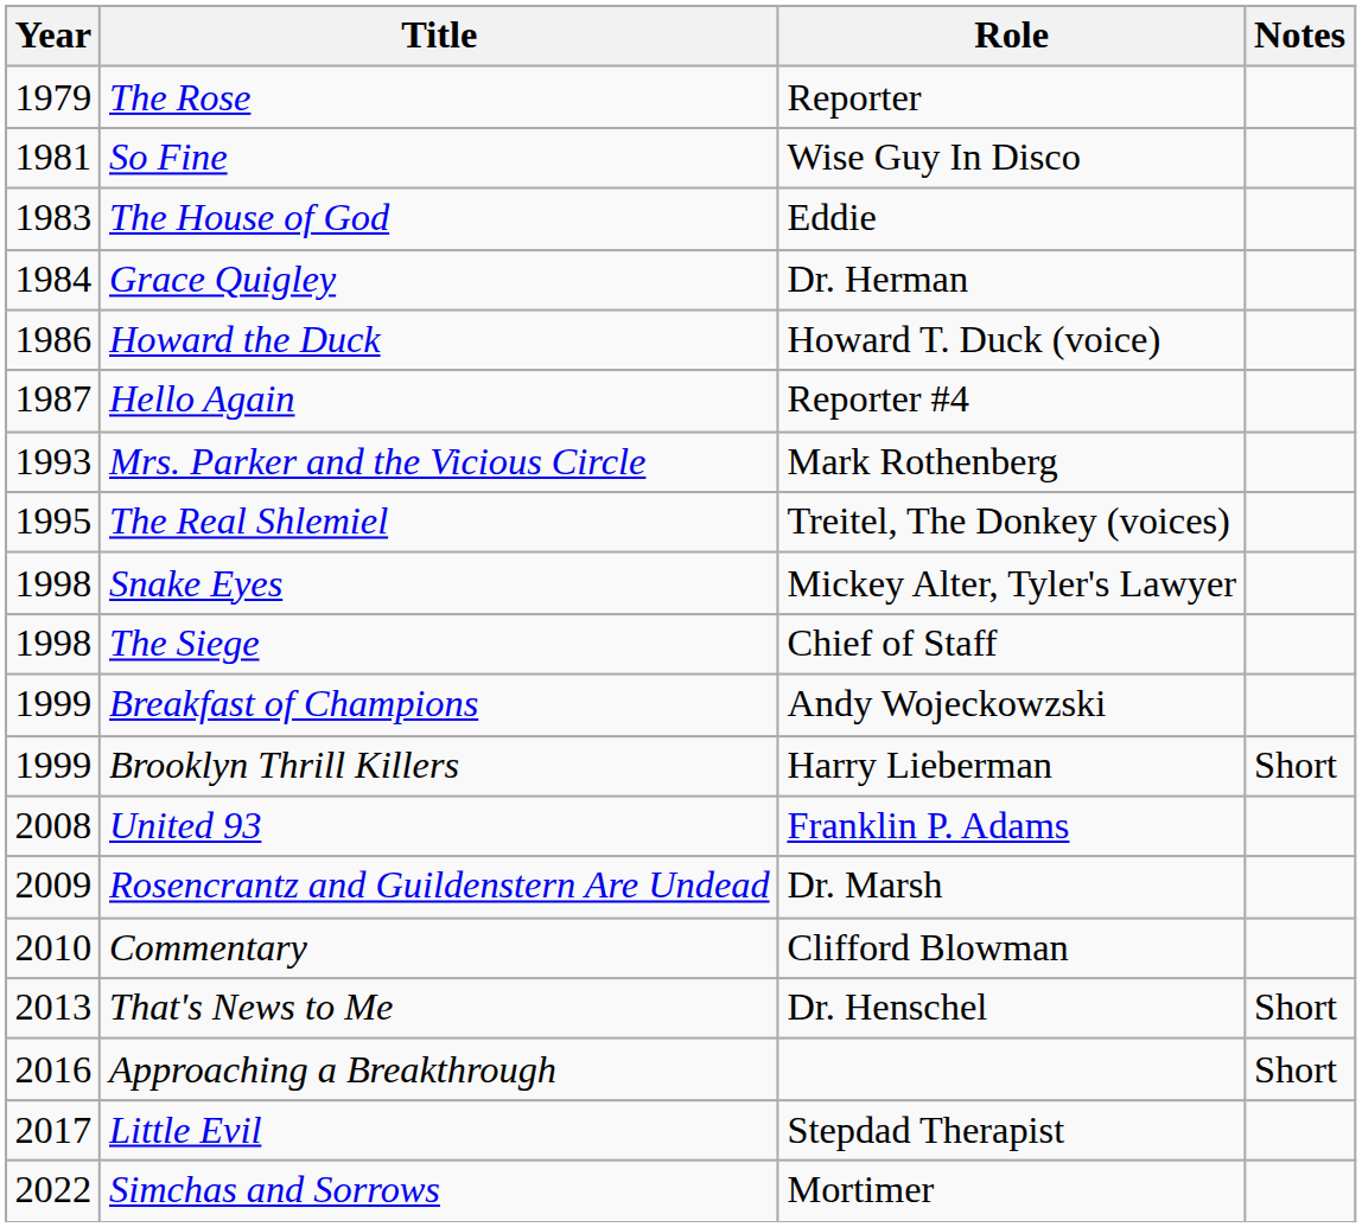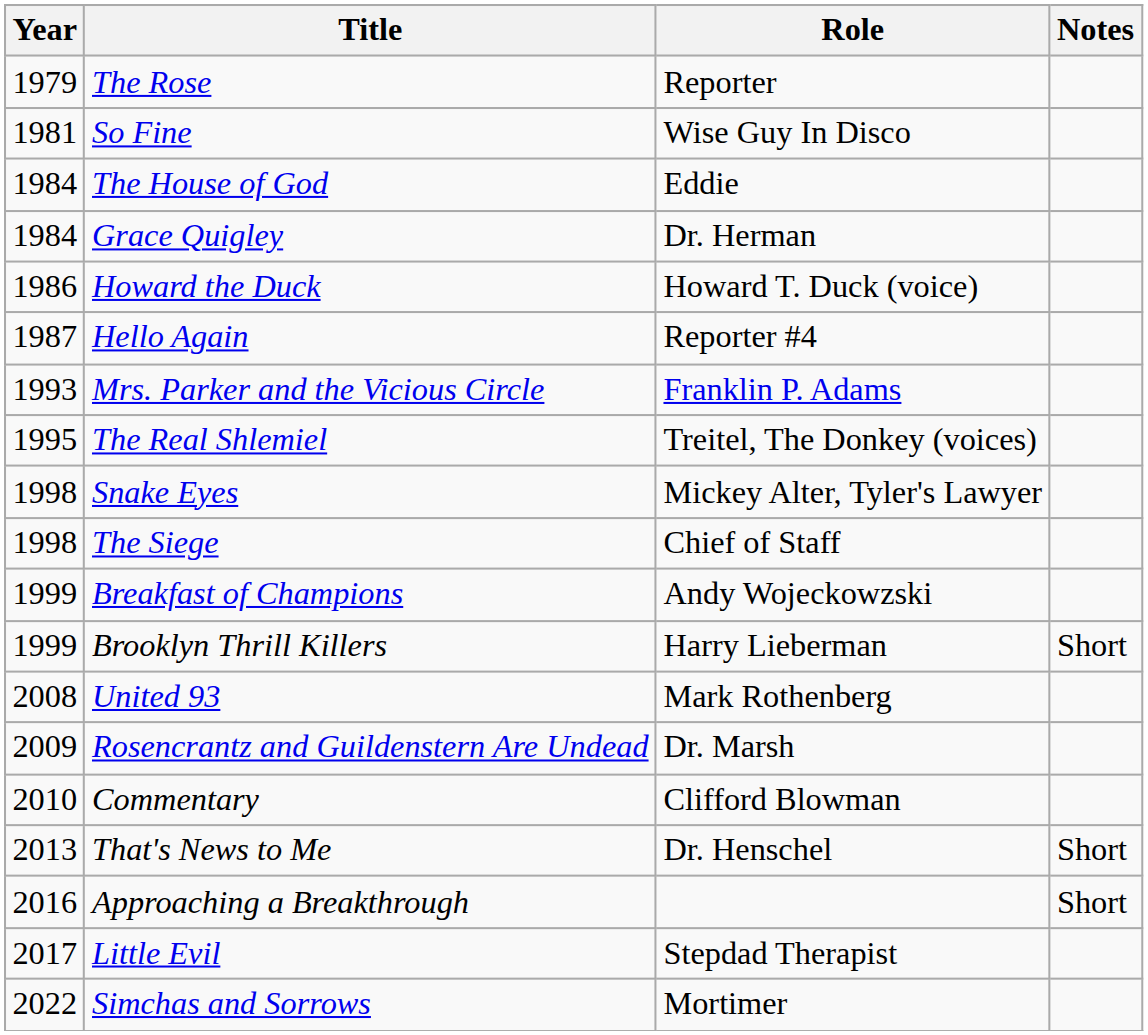The House of God | Year: 1983 -> 1984
Mrs. Parker and the Vicious Circle | Role: Mark Rothenberg -> Franklin P. Adams
United 93 | Role: Franklin P. Adams -> Mark Rothenberg
